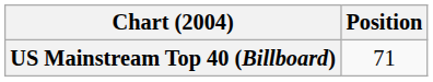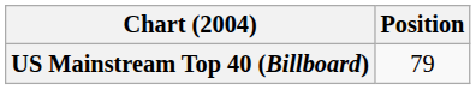US Mainstream Top 40 (Billboard) | Position: 71 -> 79
